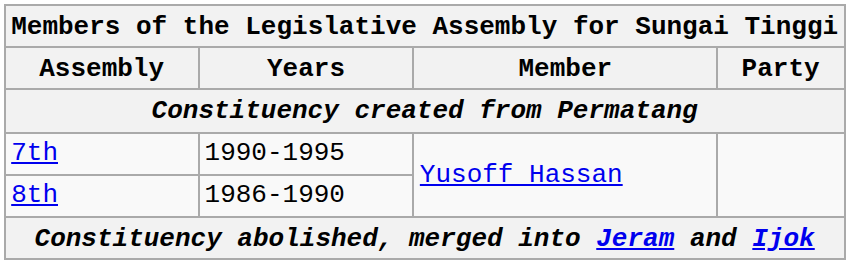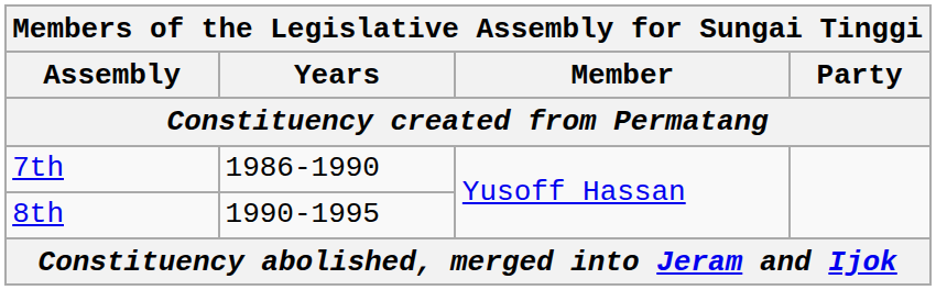7th | Years: 1990-1995 -> 1986-1990
8th | Years: 1986-1990 -> 1990-1995
